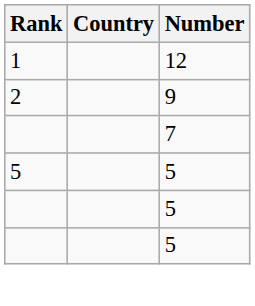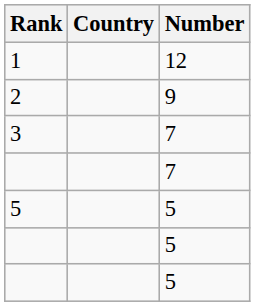+ row: 3 | 7
